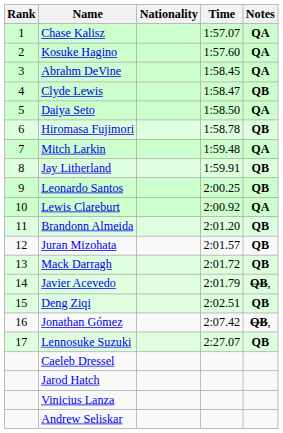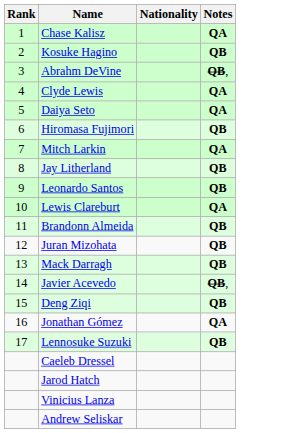- column: Time | 1:57.07 | 1:57.60 | 1:58.45 | 1:58.47 | 1:58.50 | 1:58.78 | 1:59.48 | 1:59.91 | 2:00.25 | 2:00.92 | 2:01.20 | 2:01.57 | 2:01.72 | 2:01.79 | 2:02.51 | 2:07.42 | 2:27.07
Kosuke Hagino | Notes: QA -> QB
Abrahm DeVine | Notes: QA -> QB,
Clyde Lewis | Notes: QB -> QA
Jonathan Gómez | Notes: QB, -> QA
